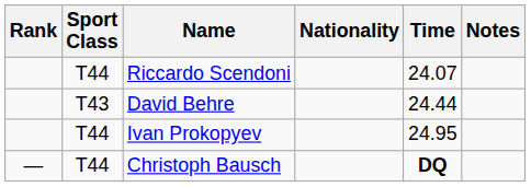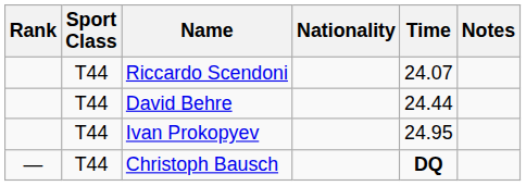David Behre | Sport Class: T43 -> T44
